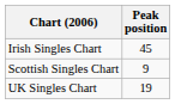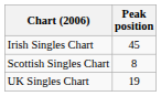Scottish Singles Chart | Peak position: 9 -> 8
